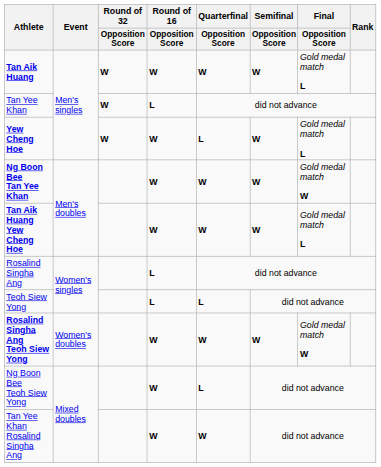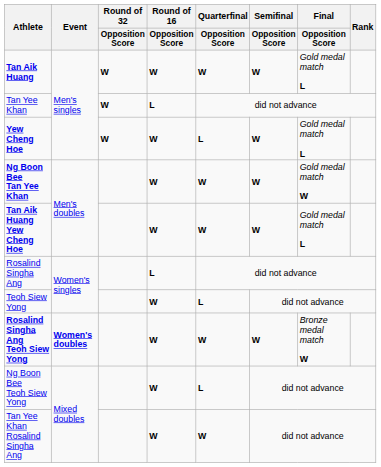Teoh Siew Yong | Round of 16 / Opposition Score: L -> W
Rosalind Singha Ang Teoh Siew Yong | Event: normal -> bold
Rosalind Singha Ang Teoh Siew Yong | Final / Opposition Score: Gold medal match W -> Bronze medal match W
